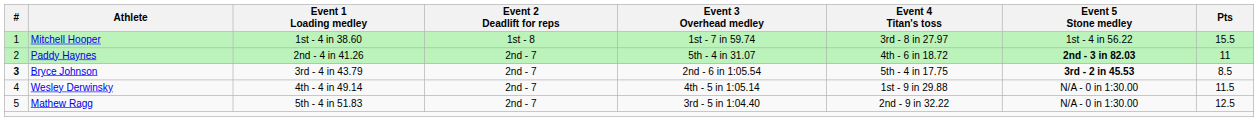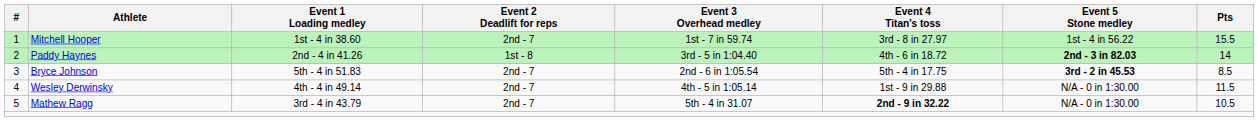Mitchell Hooper | Event 2 Deadlift for reps: 1st - 8 -> 2nd - 7
Paddy Haynes | Event 2 Deadlift for reps: 2nd - 7 -> 1st - 8
Paddy Haynes | Event 3 Overhead medley: 5th - 4 in 31.07 -> 3rd - 5 in 1:04.40
Paddy Haynes | Pts: 11 -> 14
Bryce Johnson | #: bold -> normal
Bryce Johnson | Event 1 Loading medley: 3rd - 4 in 43.79 -> 5th - 4 in 51.83
Mathew Ragg | Event 1 Loading medley: 5th - 4 in 51.83 -> 3rd - 4 in 43.79
Mathew Ragg | Event 3 Overhead medley: 3rd - 5 in 1:04.40 -> 5th - 4 in 31.07
Mathew Ragg | Event 4 Titan's toss: normal -> bold
Mathew Ragg | Pts: 12.5 -> 10.5
